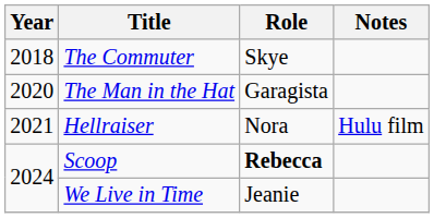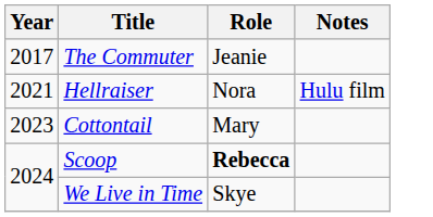The Commuter | Year: 2018 -> 2017
The Commuter | Role: Skye -> Jeanie
- row: 2020 | The Man in the Hat | Garagista
+ row: 2023 | Cottontail | Mary
We Live in Time | Role: Jeanie -> Skye
